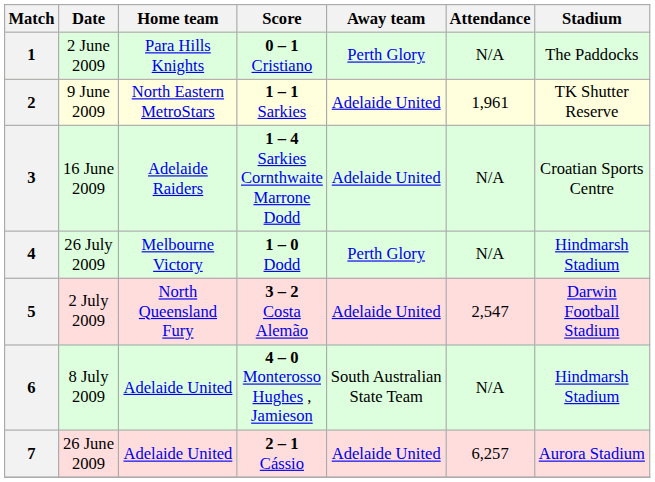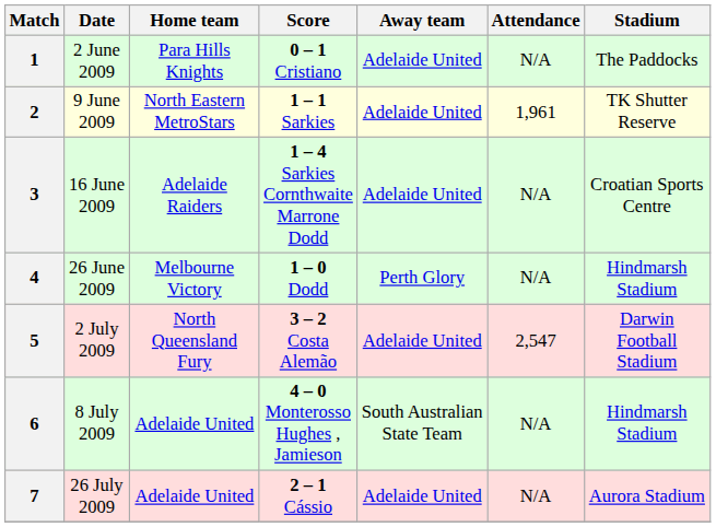1 | Away team: Perth Glory -> Adelaide United
4 | Date: 26 July 2009 -> 26 June 2009
7 | Date: 26 June 2009 -> 26 July 2009
7 | Attendance: 6,257 -> N/A
